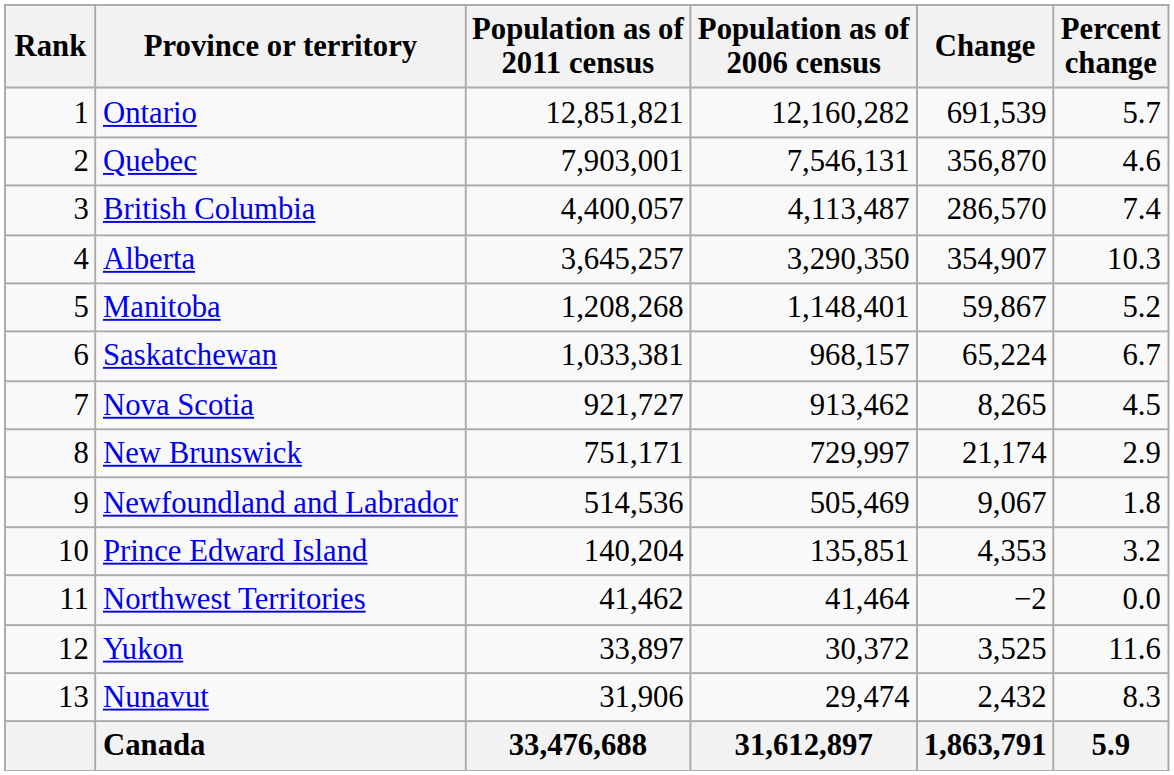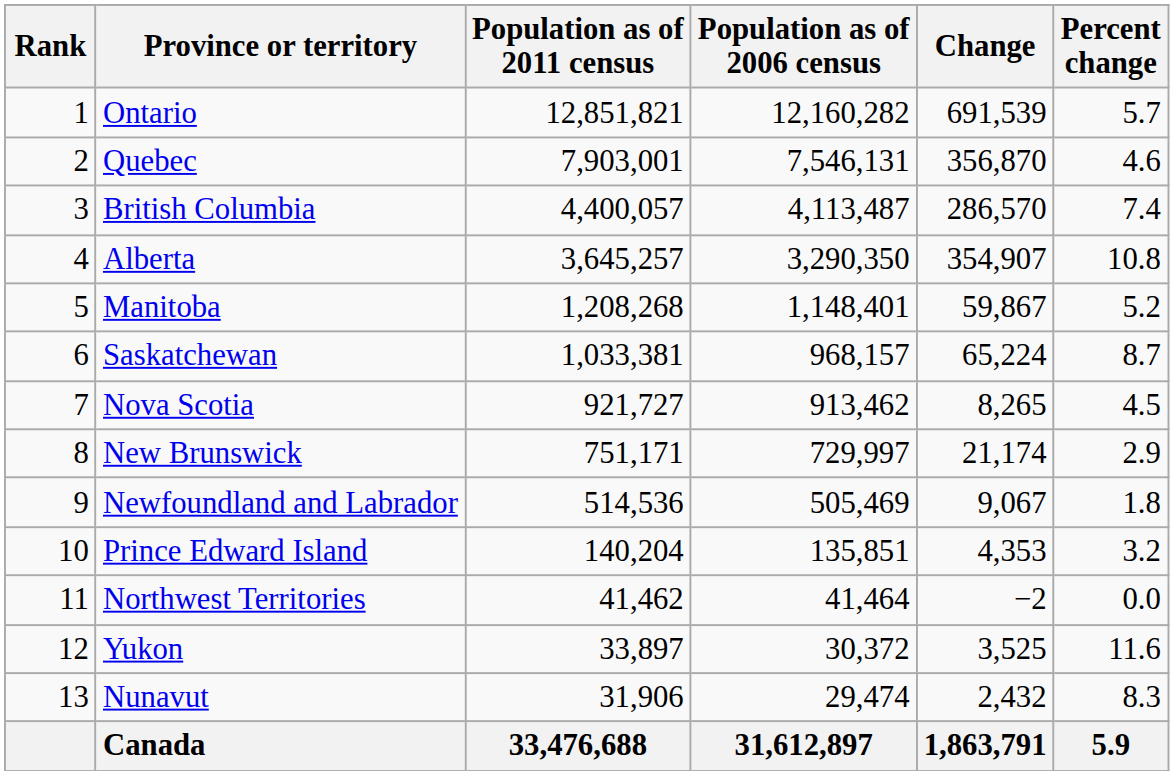Alberta | Percent change: 10.3 -> 10.8
Saskatchewan | Percent change: 6.7 -> 8.7
